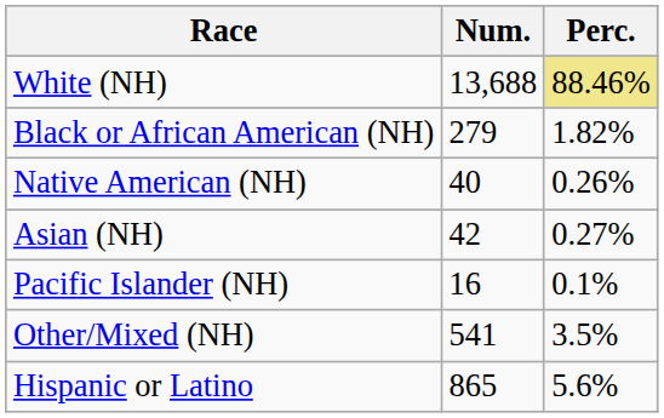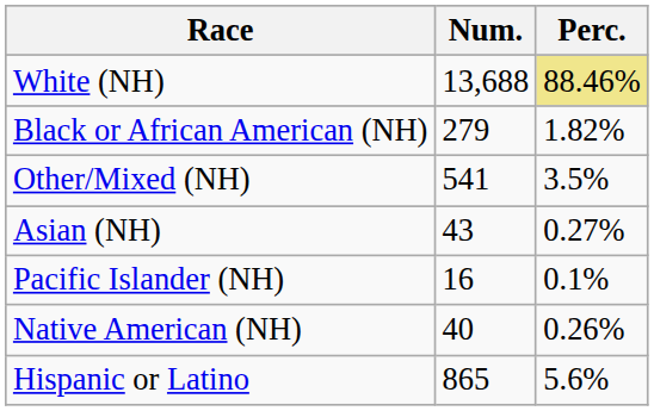rows swapped: Native American (NH) <-> Other/Mixed (NH)
Asian (NH) | Num.: 42 -> 43
